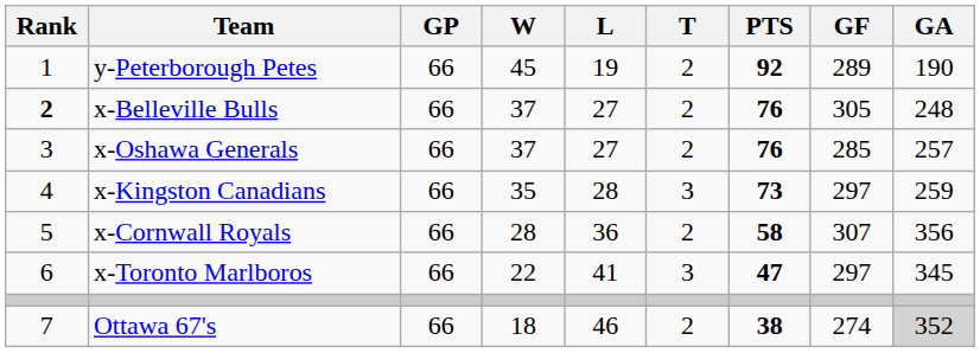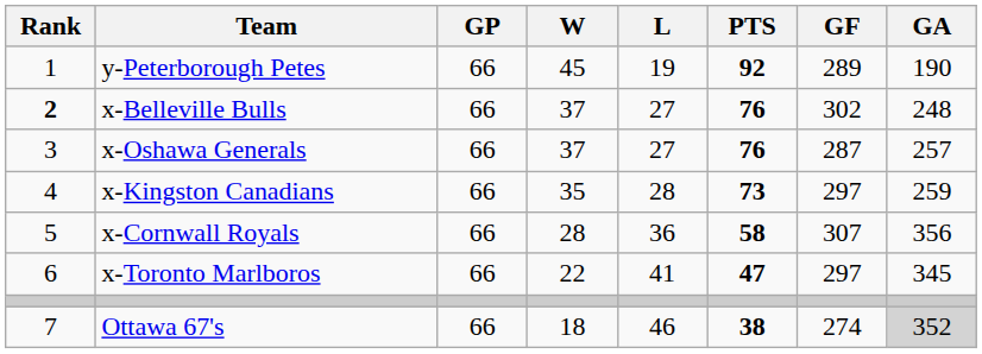- column: T | 2 | 2 | 2 | 3 | 2 | 3 | 2
x-Belleville Bulls | GF: 305 -> 302
x-Oshawa Generals | GF: 285 -> 287
